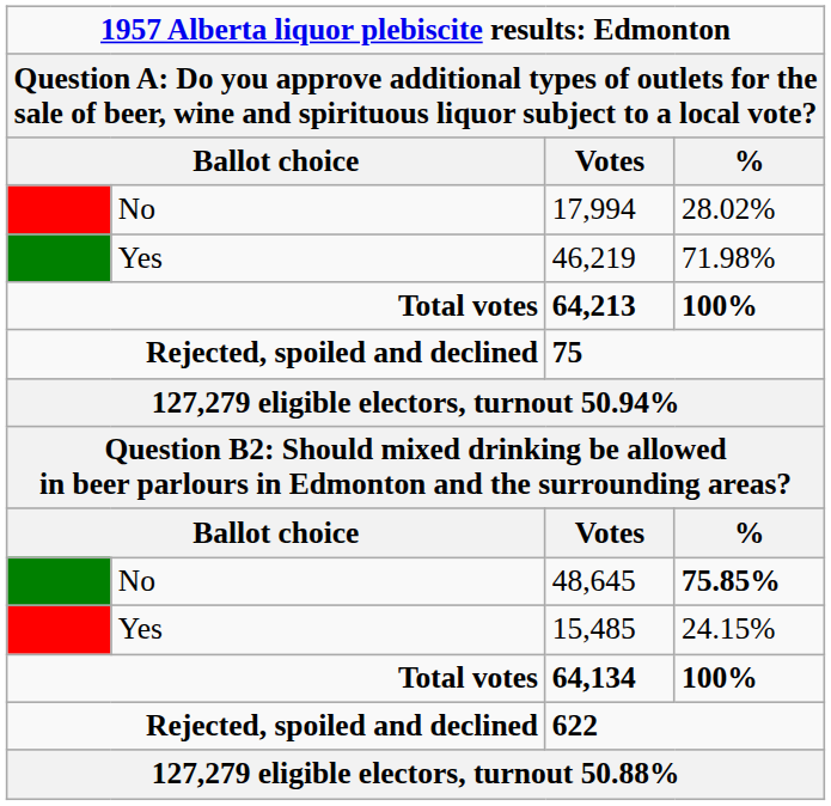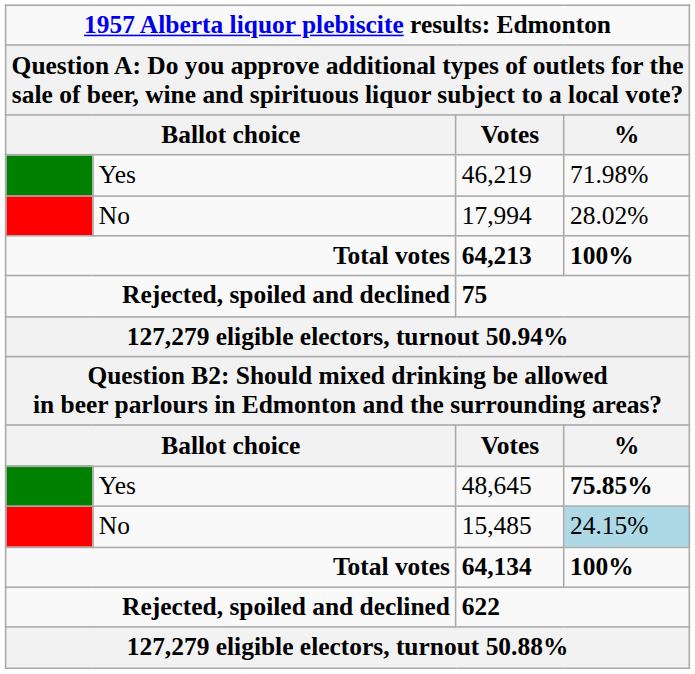rows swapped: 46,219 <-> 17,994
48,645 | column 2: No -> Yes
15,485 | column 2: Yes -> No
15,485 | %: no background -> lightblue background
